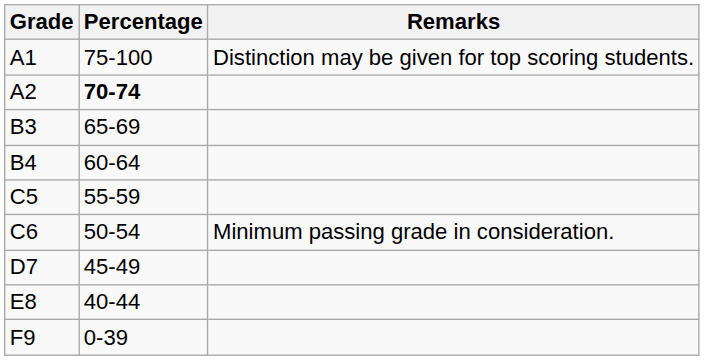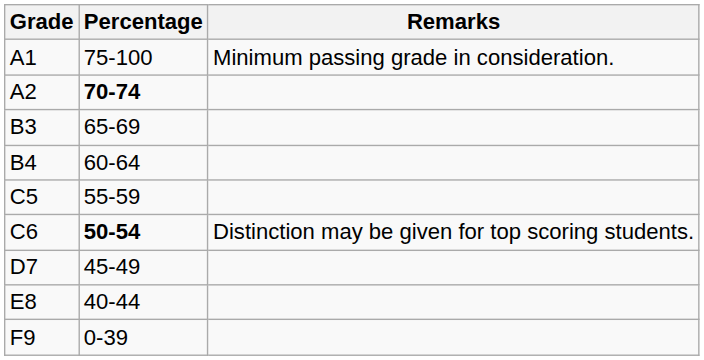A1 | Remarks: Distinction may be given for top scoring students. -> Minimum passing grade in consideration.
C6 | Percentage: normal -> bold
C6 | Remarks: Minimum passing grade in consideration. -> Distinction may be given for top scoring students.
